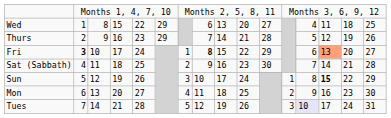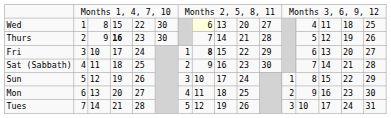Wed | column 6: 29 -> 30
Wed | column 8: no background -> lightyellow background
Thurs | column 4: normal -> bold
Thurs | column 6: 29 -> 30
Fri | column 2: bold -> normal
Fri | column 14: lightsalmon background -> no background
Sun | column 14: bold -> normal
Tues | column 13: lavender background -> no background
